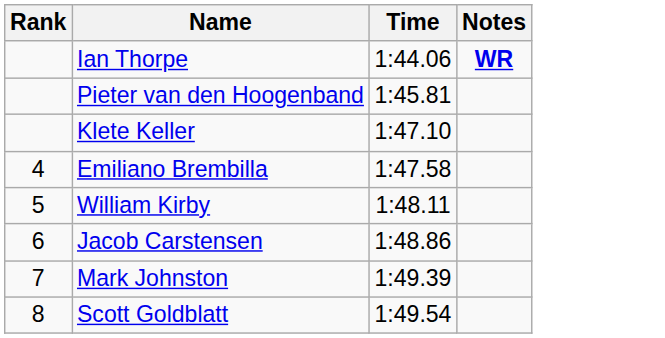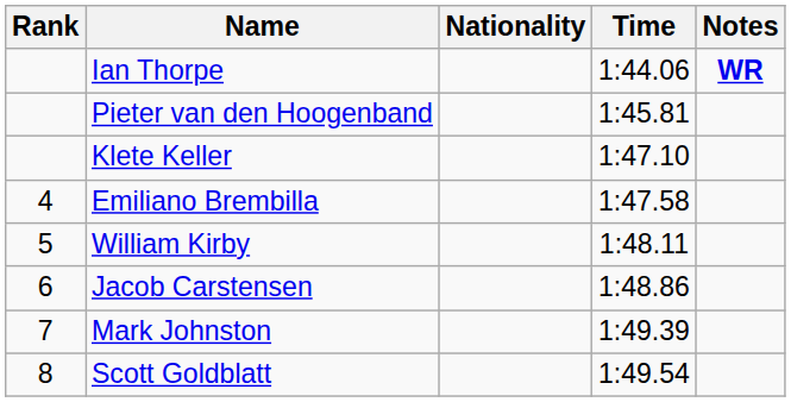+ column: Nationality
